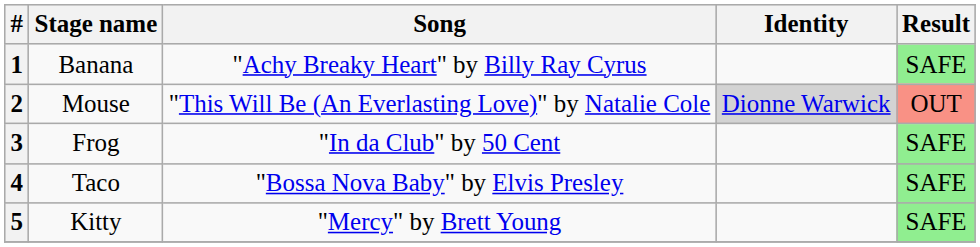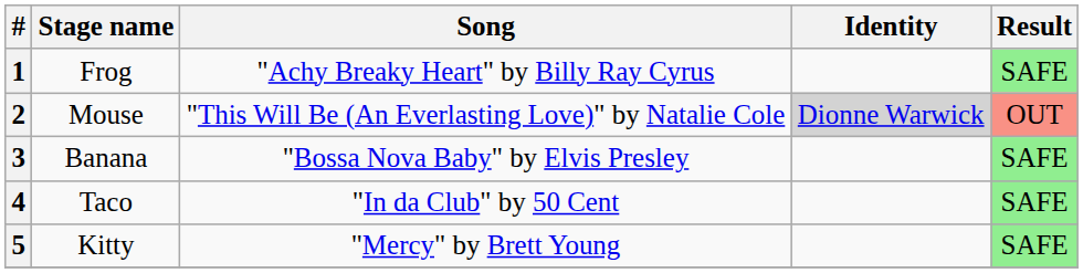1 | Stage name: Banana -> Frog
3 | Stage name: Frog -> Banana
3 | Song: "In da Club" by 50 Cent -> "Bossa Nova Baby" by Elvis Presley
4 | Song: "Bossa Nova Baby" by Elvis Presley -> "In da Club" by 50 Cent
